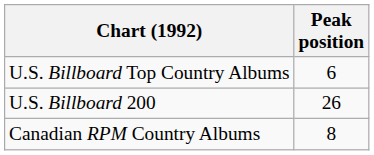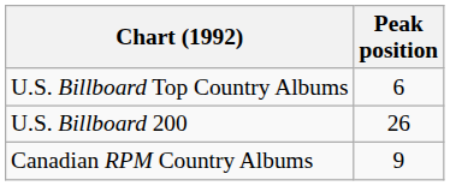Canadian RPM Country Albums | Peak position: 8 -> 9
